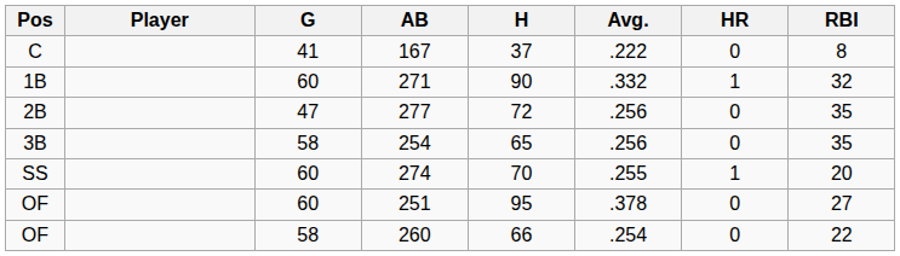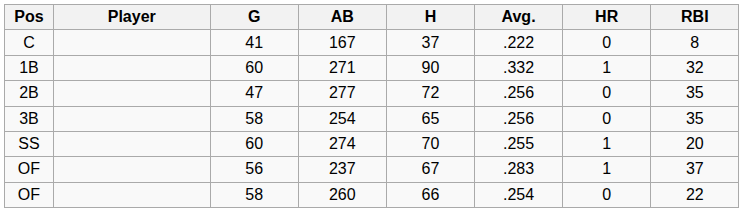- row: OF | 60 | 251 | 95 | .378 | 0 | 27
+ row: OF | 56 | 237 | 67 | .283 | 1 | 37
